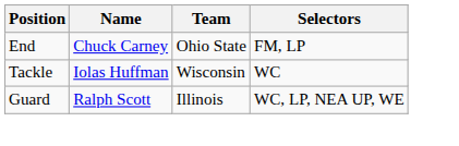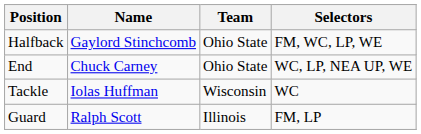+ row: Halfback | Gaylord Stinchcomb | Ohio State | FM, WC, LP, WE
End | Selectors: FM, LP -> WC, LP, NEA UP, WE
Guard | Selectors: WC, LP, NEA UP, WE -> FM, LP
